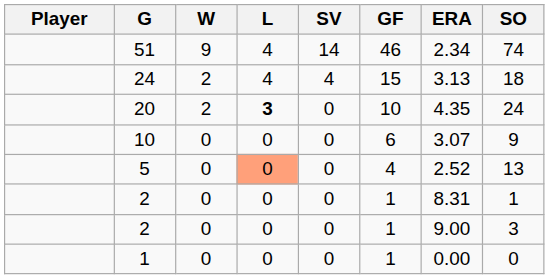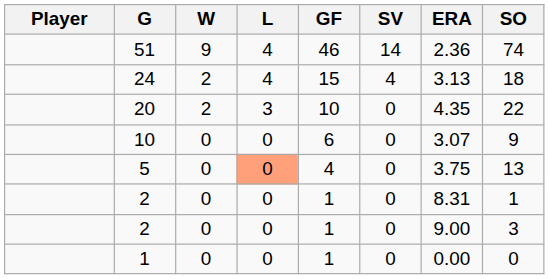columns swapped: SV <-> GF
51 | ERA: 2.34 -> 2.36
20 | L: bold -> normal
20 | SO: 24 -> 22
5 | ERA: 2.52 -> 3.75
